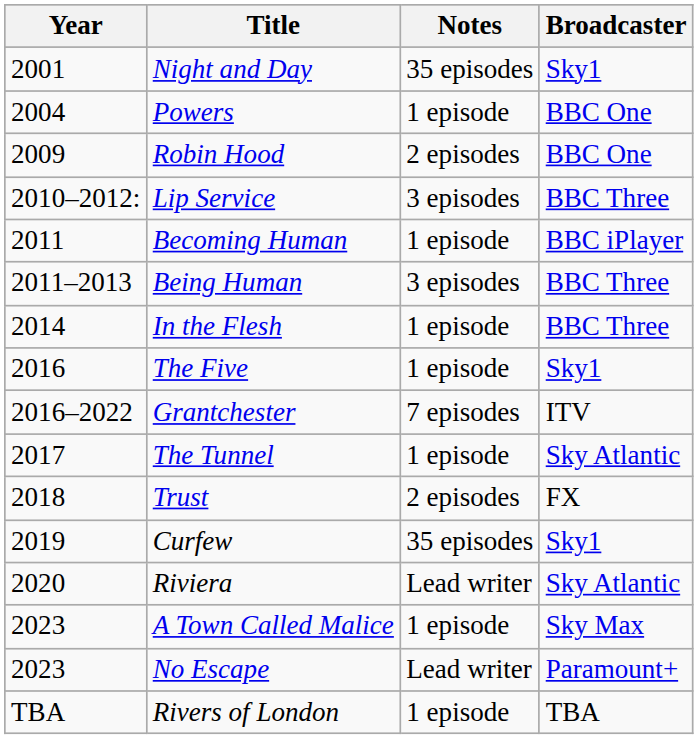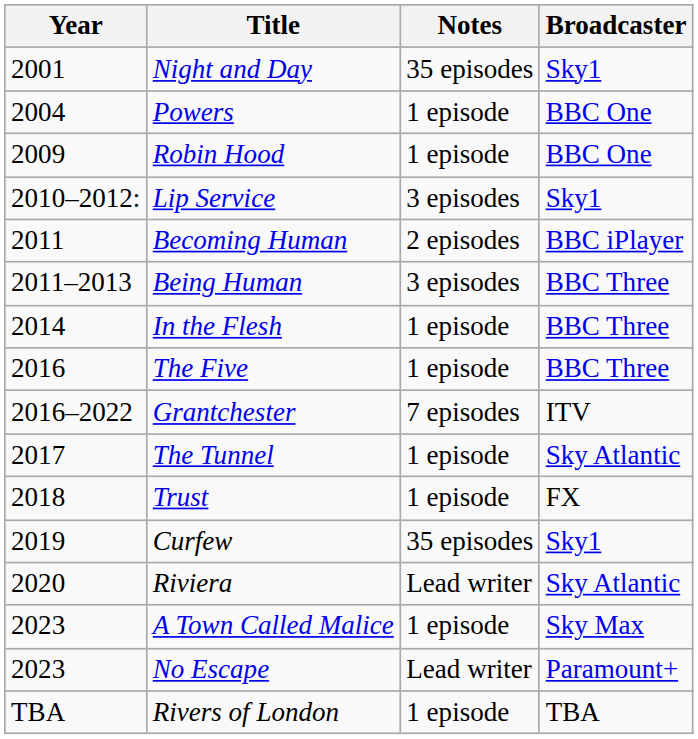Robin Hood | Notes: 2 episodes -> 1 episode
Lip Service | Broadcaster: BBC Three -> Sky1
Becoming Human | Notes: 1 episode -> 2 episodes
The Five | Broadcaster: Sky1 -> BBC Three
Trust | Notes: 2 episodes -> 1 episode
